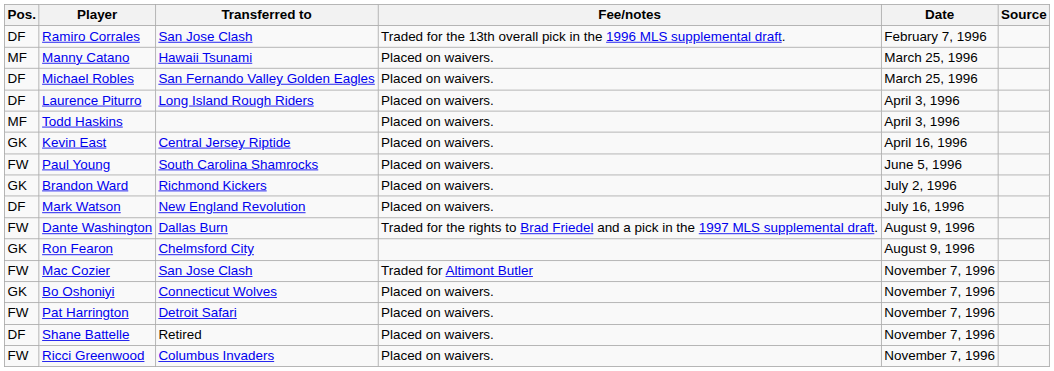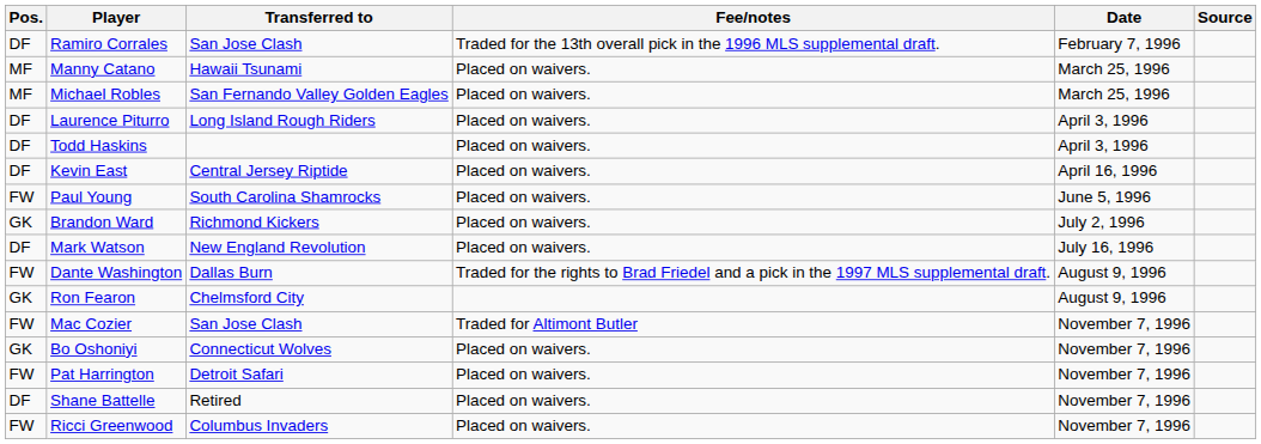Michael Robles | Pos.: DF -> MF
Todd Haskins | Pos.: MF -> DF
Kevin East | Pos.: GK -> DF
